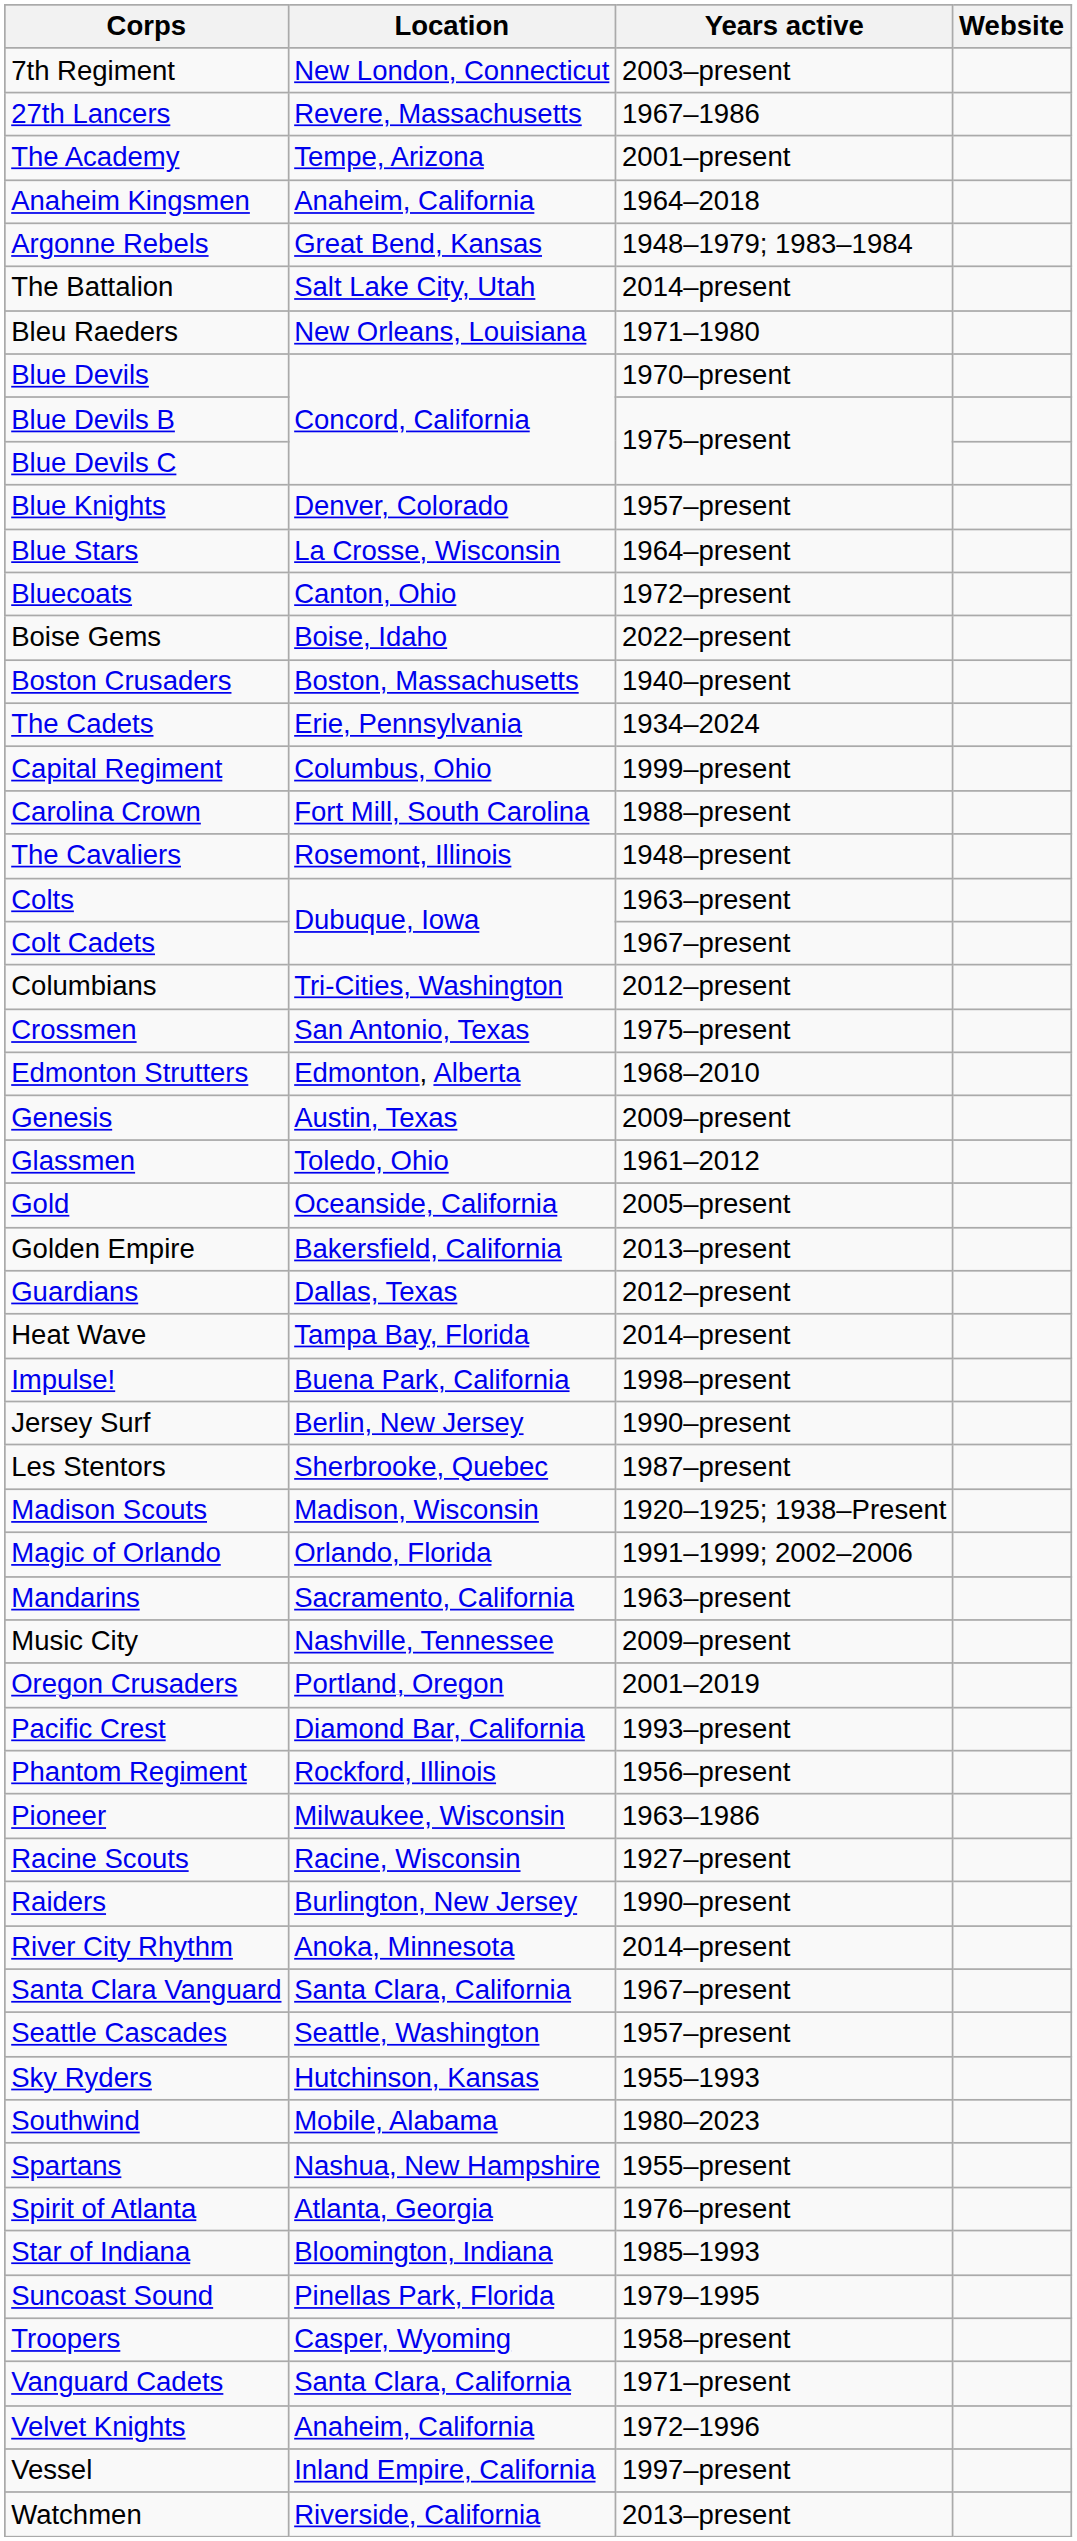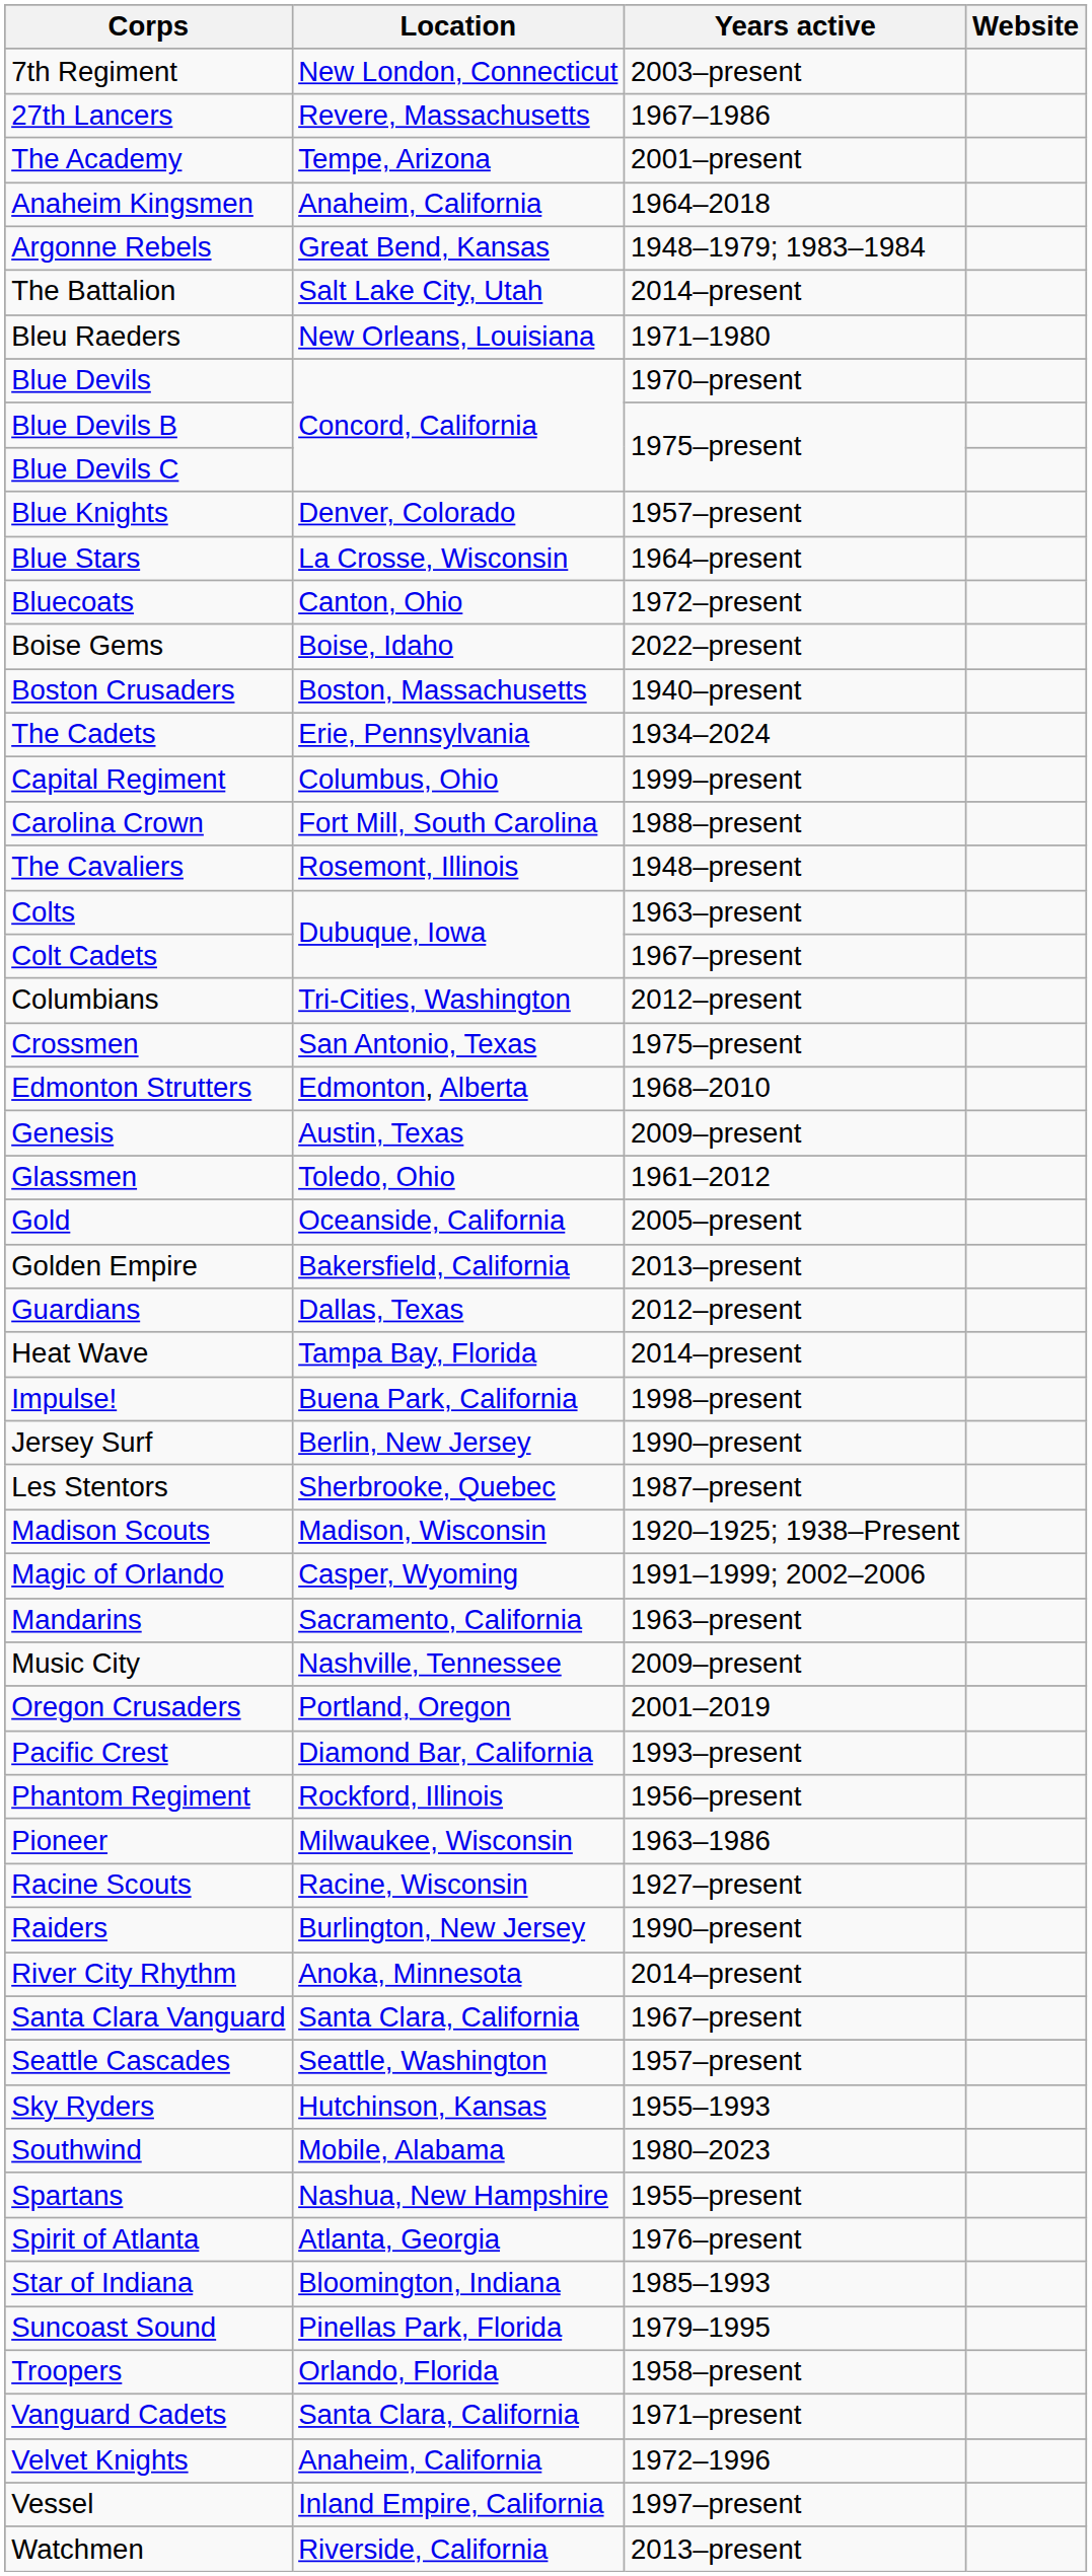Magic of Orlando | Location: Orlando, Florida -> Casper, Wyoming
Troopers | Location: Casper, Wyoming -> Orlando, Florida
